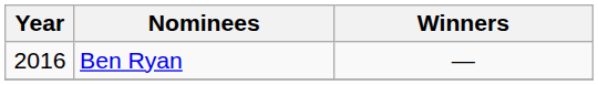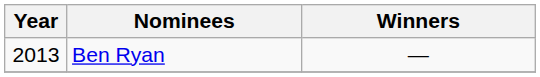Ben Ryan | Year: 2016 -> 2013
